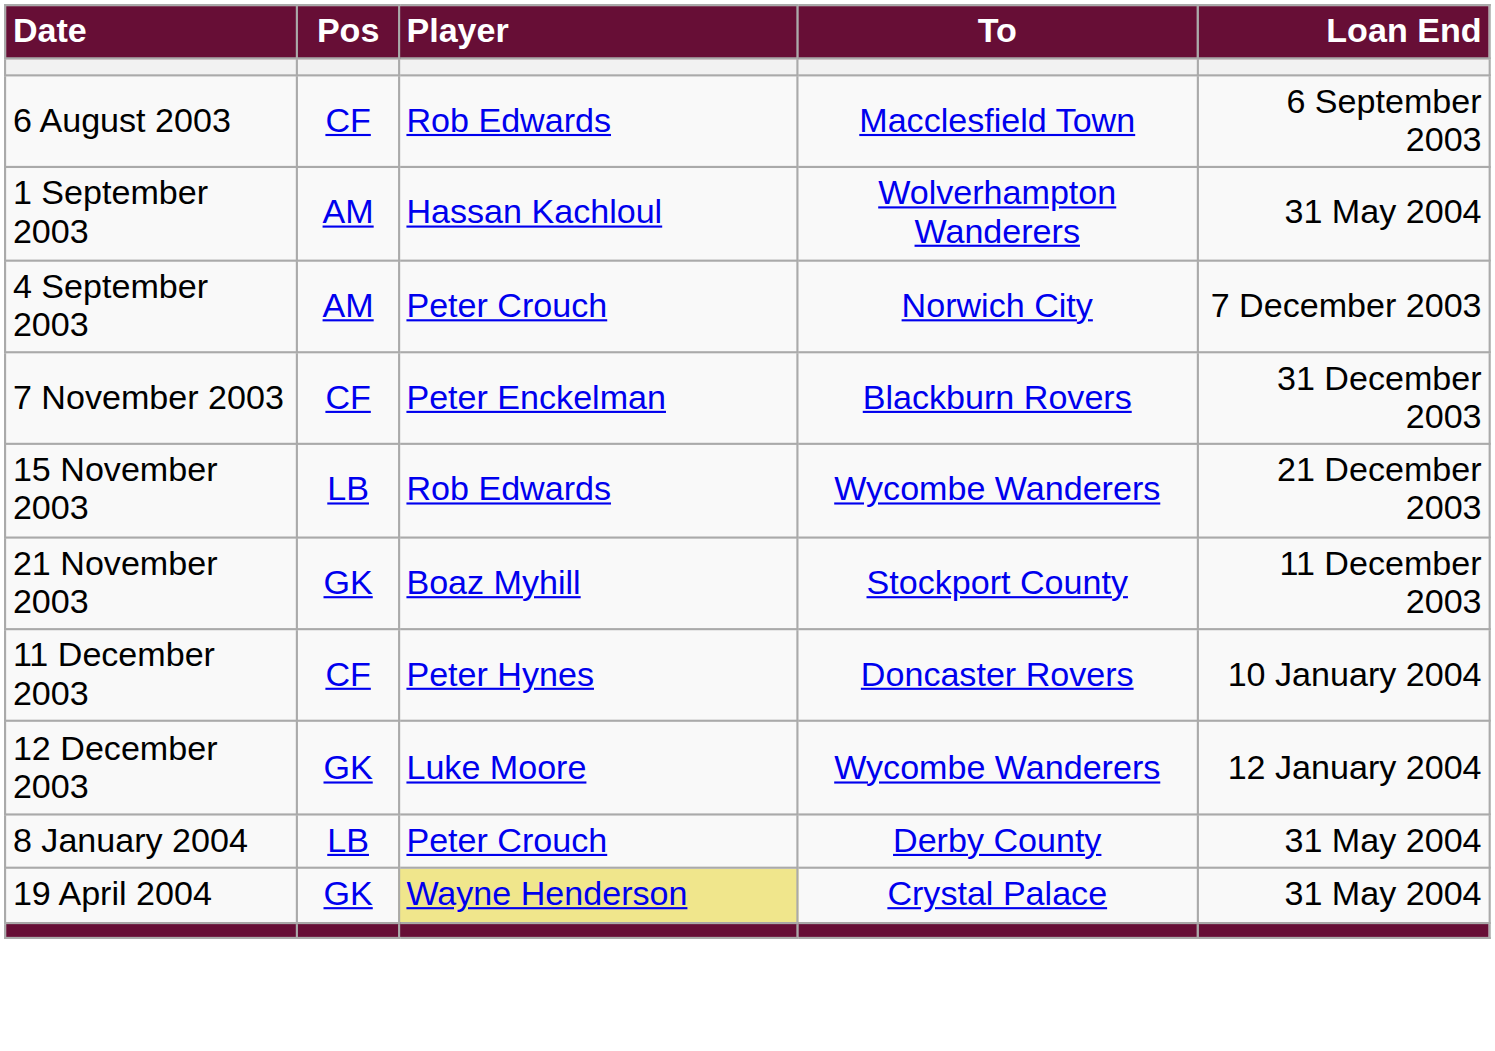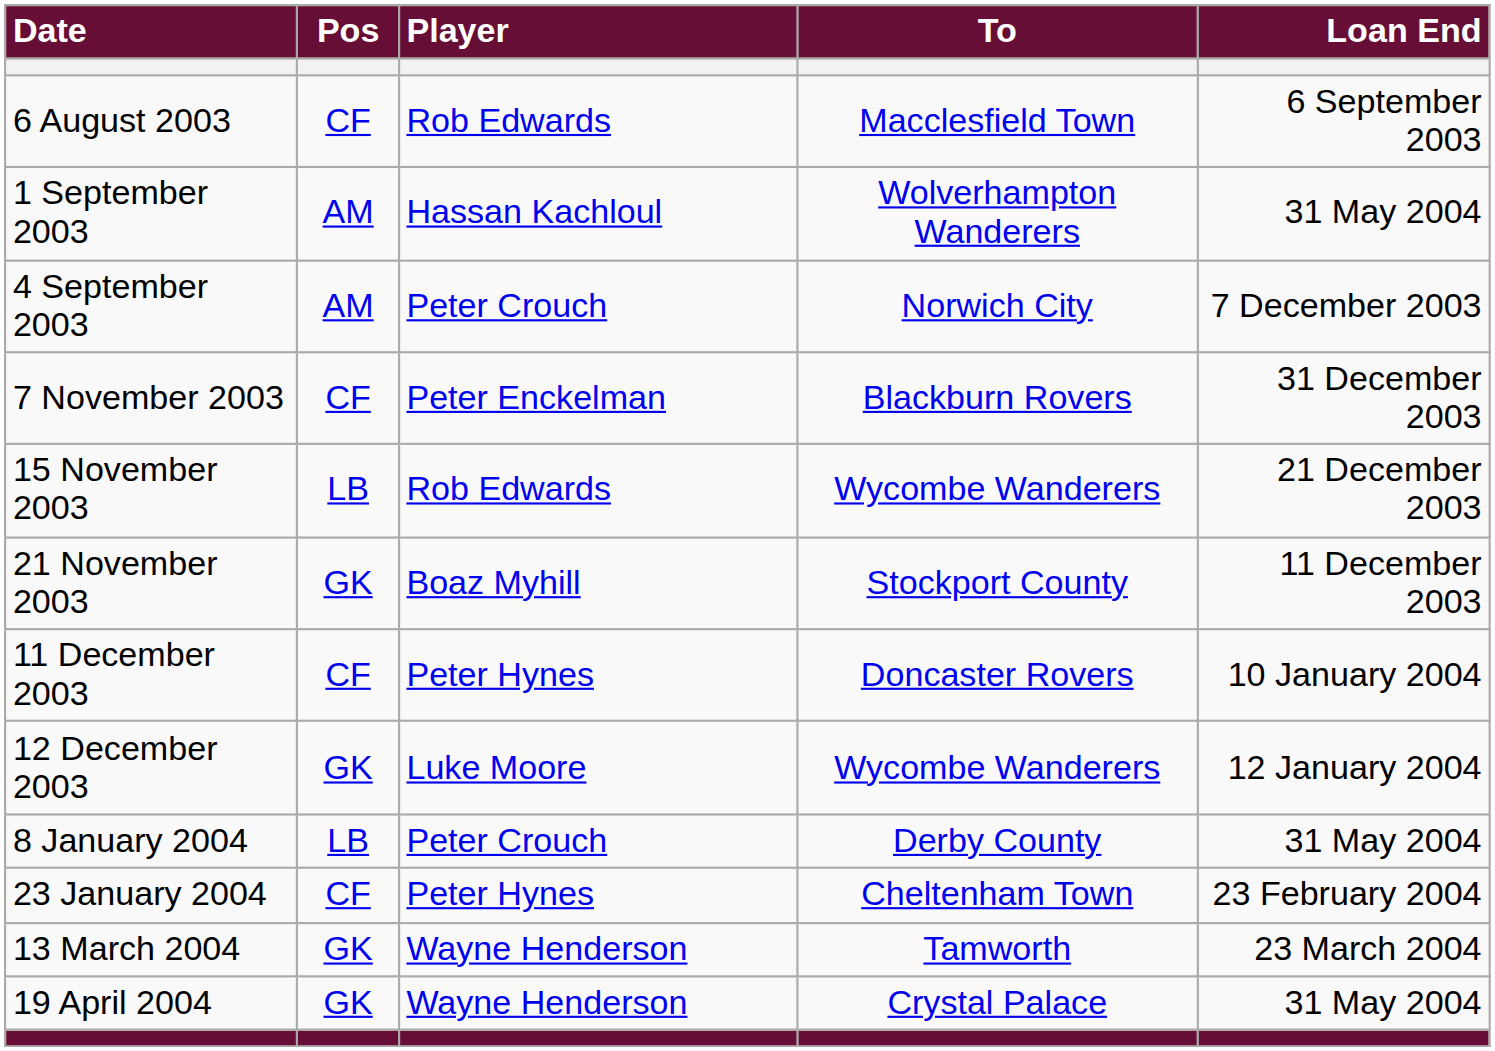+ row: 23 January 2004 | CF | Peter Hynes | Cheltenham Town | 23 February 2004
+ row: 13 March 2004 | GK | Wayne Henderson | Tamworth | 23 March 2004
19 April 2004 | Player: khaki background -> no background
